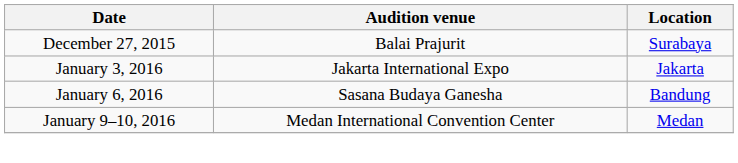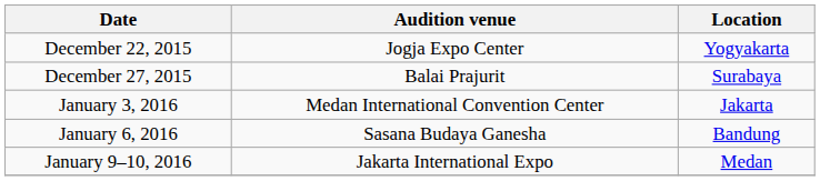+ row: December 22, 2015 | Jogja Expo Center | Yogyakarta
January 3, 2016 | Audition venue: Jakarta International Expo -> Medan International Convention Center
January 9–10, 2016 | Audition venue: Medan International Convention Center -> Jakarta International Expo
